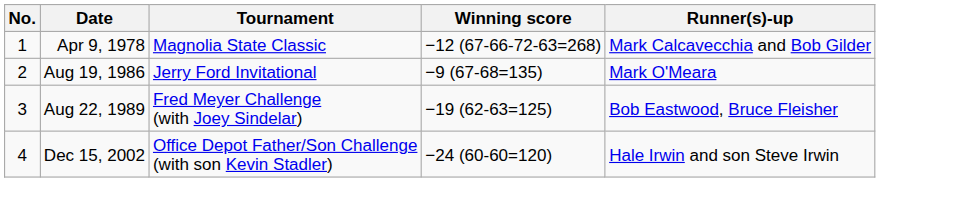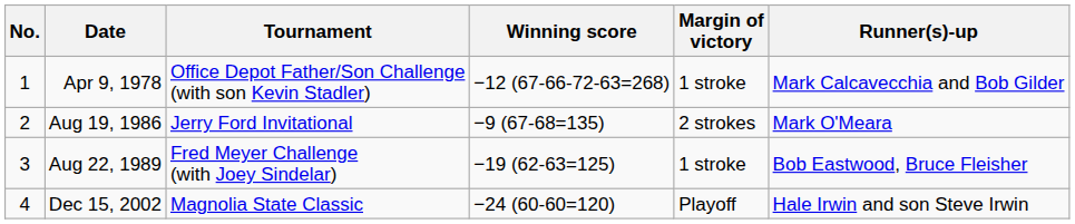+ column: Margin of victory | 1 stroke | 2 strokes | 1 stroke | Playoff
Apr 9, 1978 | Tournament: Magnolia State Classic -> Office Depot Father/Son Challenge (with son Kevin Stadler)
Dec 15, 2002 | Tournament: Office Depot Father/Son Challenge (with son Kevin Stadler) -> Magnolia State Classic
